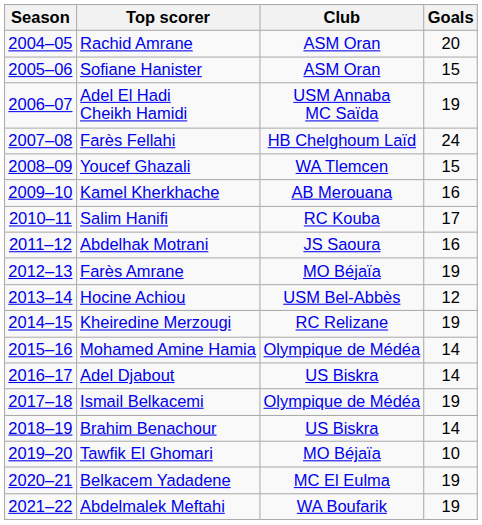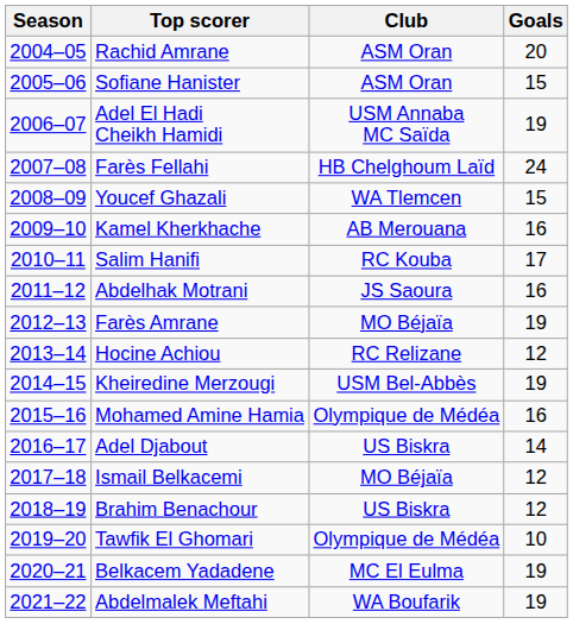Hocine Achiou | Club: USM Bel-Abbès -> RC Relizane
Kheiredine Merzougi | Club: RC Relizane -> USM Bel-Abbès
Mohamed Amine Hamia | Goals: 14 -> 16
Ismail Belkacemi | Club: Olympique de Médéa -> MO Béjaïa
Ismail Belkacemi | Goals: 19 -> 12
Brahim Benachour | Goals: 14 -> 12
Tawfik El Ghomari | Club: MO Béjaïa -> Olympique de Médéa
